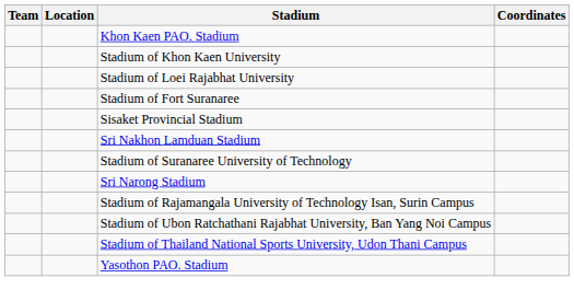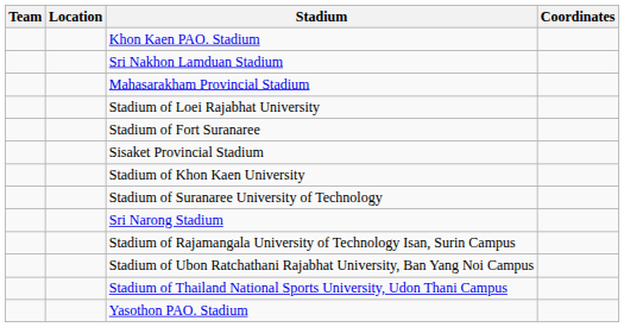rows swapped: Stadium of Khon Kaen University <-> Sri Nakhon Lamduan Stadium
+ row: Mahasarakham Provincial Stadium
